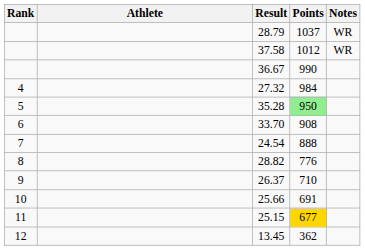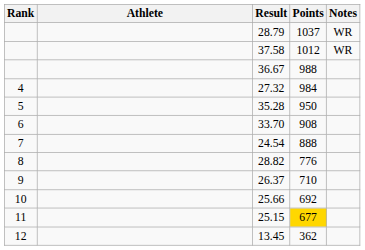36.67 | Points: 990 -> 988
35.28 | Points: lightgreen background -> no background
25.66 | Points: 691 -> 692
